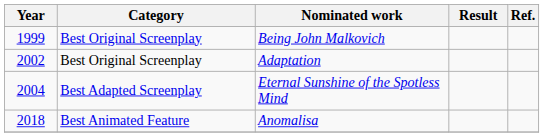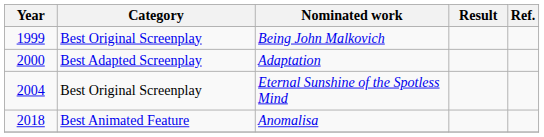Adaptation | Year: 2002 -> 2000
Adaptation | Category: Best Original Screenplay -> Best Adapted Screenplay
Eternal Sunshine of the Spotless Mind | Category: Best Adapted Screenplay -> Best Original Screenplay
